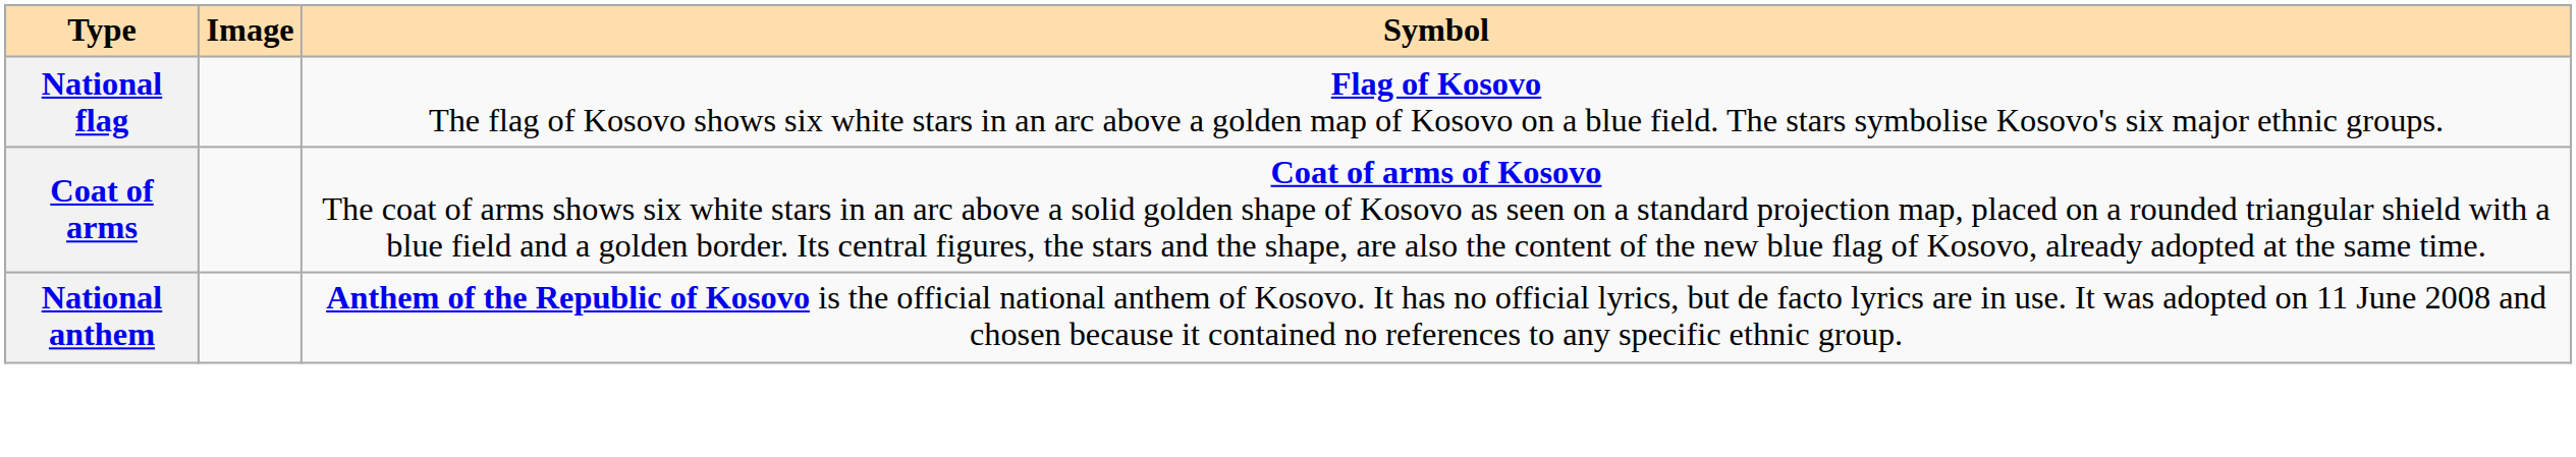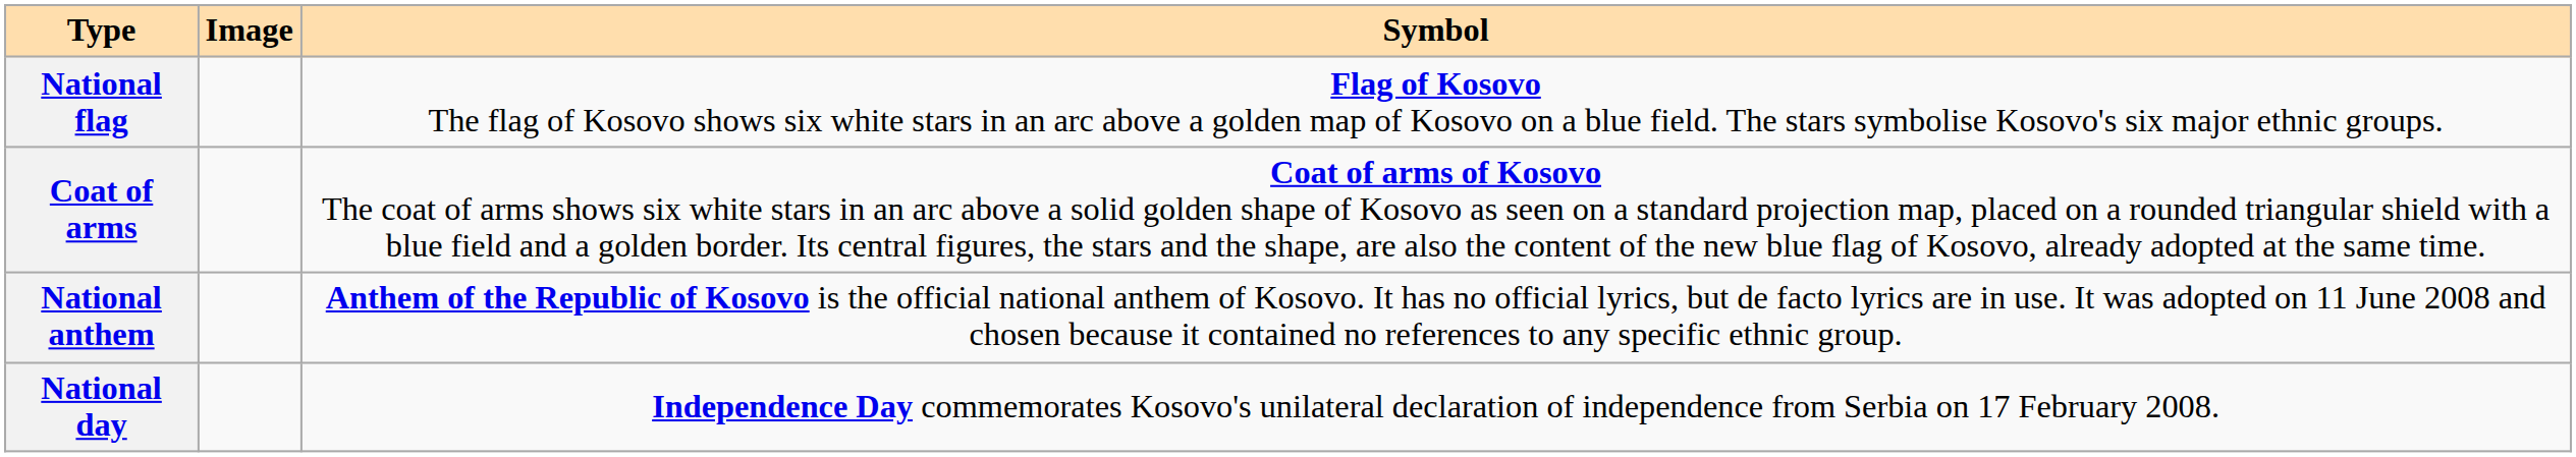+ row: National day | Independence Day commemorates Kosovo's unilateral declaration of independence from Serbia on 17 February 2008.
